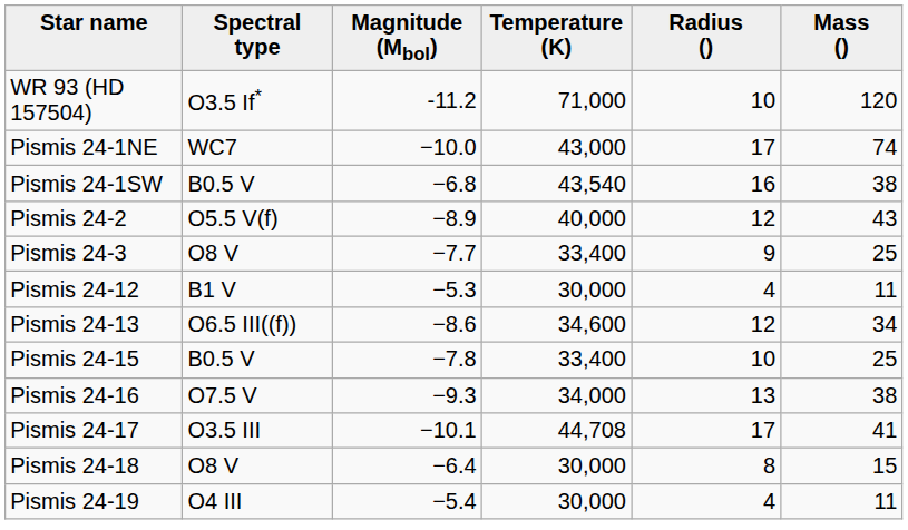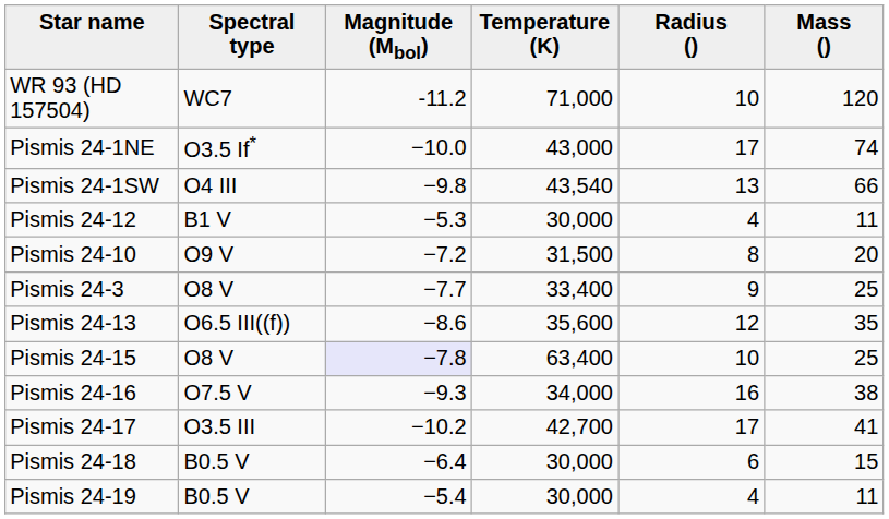WR 93 (HD 157504) | Spectral type: O3.5 If* -> WC7
Pismis 24-1NE | Spectral type: WC7 -> O3.5 If*
Pismis 24-1SW | Spectral type: B0.5 V -> O4 III
Pismis 24-1SW | Magnitude (Mbol): −6.8 -> −9.8
Pismis 24-1SW | Radius (): 16 -> 13
Pismis 24-1SW | Mass (): 38 -> 66
- row: Pismis 24-2 | O5.5 V(f) | −8.9 | 40,000 | 12 | 43
rows swapped: Pismis 24-3 <-> Pismis 24-12
+ row: Pismis 24-10 | O9 V | −7.2 | 31,500 | 8 | 20
Pismis 24-13 | Temperature (K): 34,600 -> 35,600
Pismis 24-13 | Mass (): 34 -> 35
Pismis 24-15 | Spectral type: B0.5 V -> O8 V
Pismis 24-15 | Magnitude (Mbol): no background -> lavender background
Pismis 24-15 | Temperature (K): 33,400 -> 63,400
Pismis 24-16 | Radius (): 13 -> 16
Pismis 24-17 | Magnitude (Mbol): −10.1 -> −10.2
Pismis 24-17 | Temperature (K): 44,708 -> 42,700
Pismis 24-18 | Spectral type: O8 V -> B0.5 V
Pismis 24-18 | Radius (): 8 -> 6
Pismis 24-19 | Spectral type: O4 III -> B0.5 V
